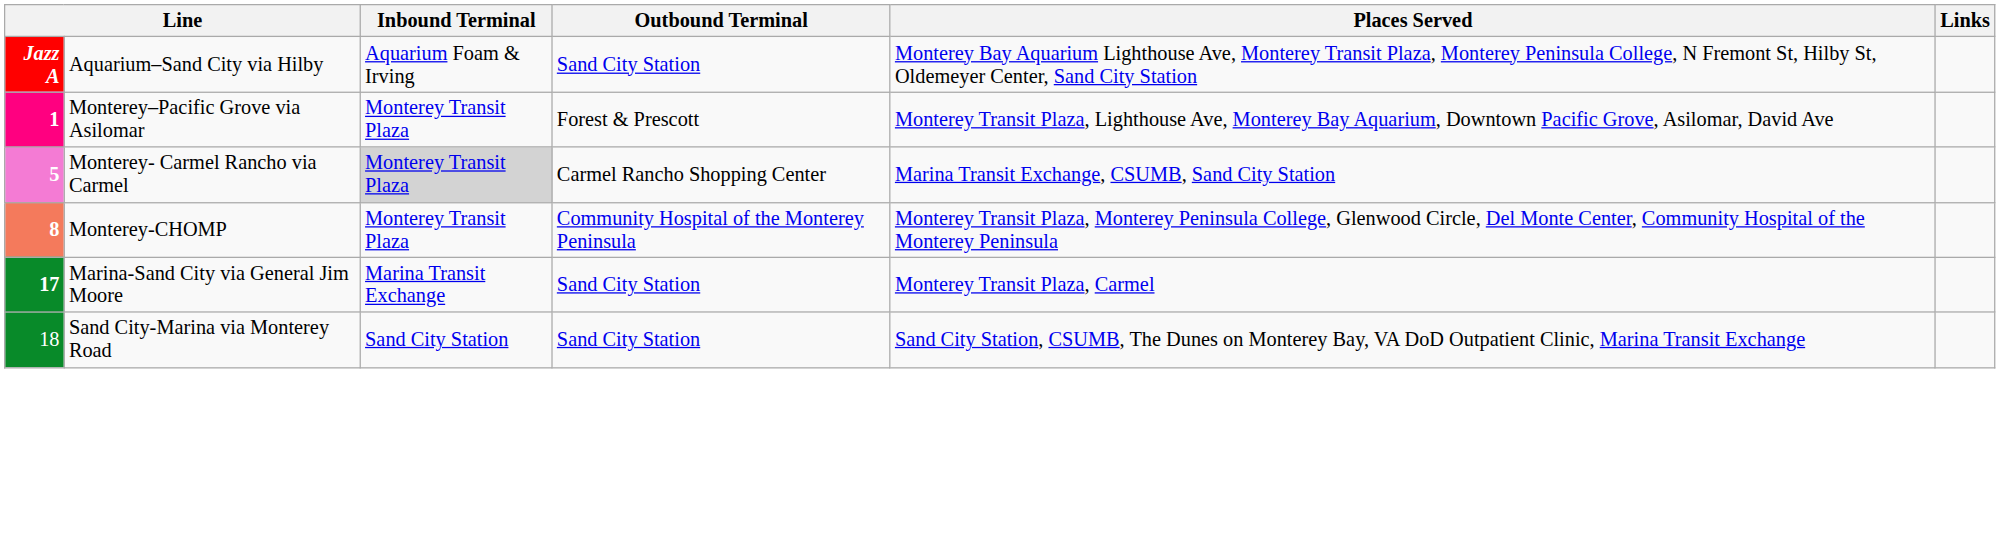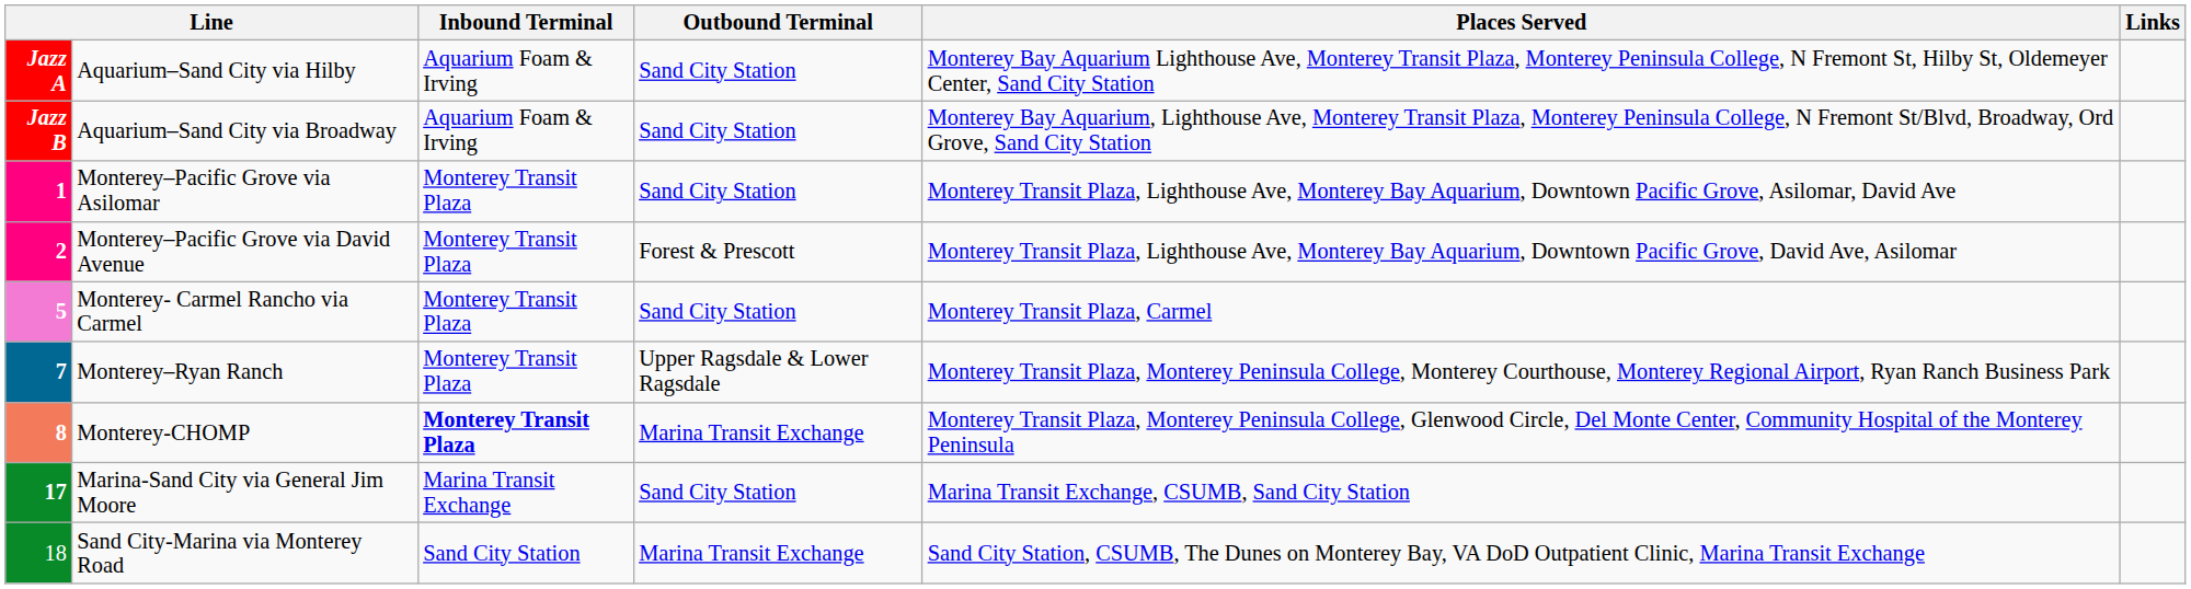+ row: Jazz B | Aquarium–Sand City via Broadway | Aquarium Foam & Irving | Sand City Station | Monterey Bay Aquarium, Lighthouse Ave, Monterey Transit Plaza, Monterey Peninsula College, N Fremont St/Blvd, Broadway, Ord Grove, Sand City Station
Monterey–Pacific Grove via Asilomar | Outbound Terminal: Forest & Prescott -> Sand City Station
+ row: 2 | Monterey–Pacific Grove via David Avenue | Monterey Transit Plaza | Forest & Prescott | Monterey Transit Plaza, Lighthouse Ave, Monterey Bay Aquarium, Downtown Pacific Grove, David Ave, Asilomar
Monterey- Carmel Rancho via Carmel | Inbound Terminal: lightgrey background -> no background
Monterey- Carmel Rancho via Carmel | Outbound Terminal: Carmel Rancho Shopping Center -> Sand City Station
Monterey- Carmel Rancho via Carmel | Places Served: Marina Transit Exchange, CSUMB, Sand City Station -> Monterey Transit Plaza, Carmel
+ row: 7 | Monterey–Ryan Ranch | Monterey Transit Plaza | Upper Ragsdale & Lower Ragsdale | Monterey Transit Plaza, Monterey Peninsula College, Monterey Courthouse, Monterey Regional Airport, Ryan Ranch Business Park
Monterey-CHOMP | Inbound Terminal: normal -> bold
Monterey-CHOMP | Outbound Terminal: Community Hospital of the Monterey Peninsula -> Marina Transit Exchange
Marina-Sand City via General Jim Moore | Places Served: Monterey Transit Plaza, Carmel -> Marina Transit Exchange, CSUMB, Sand City Station
Sand City-Marina via Monterey Road | Outbound Terminal: Sand City Station -> Marina Transit Exchange
